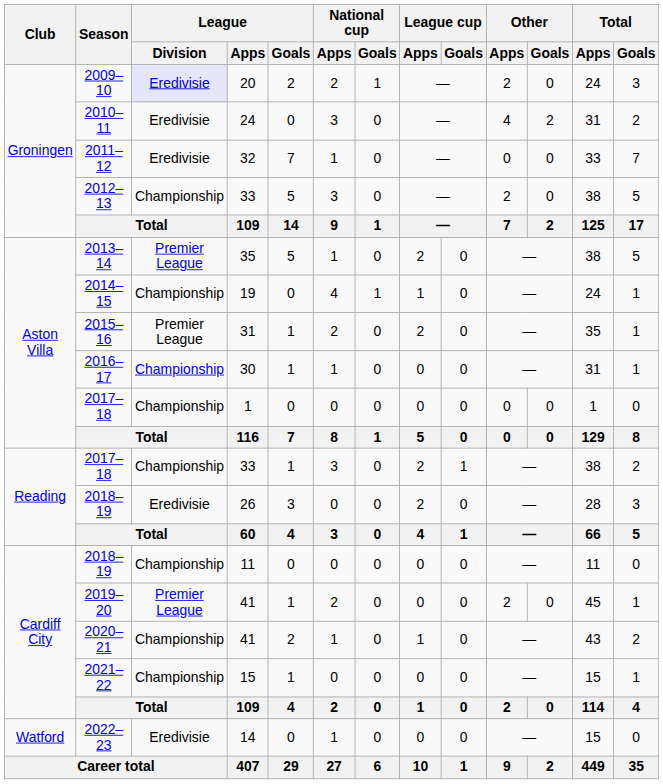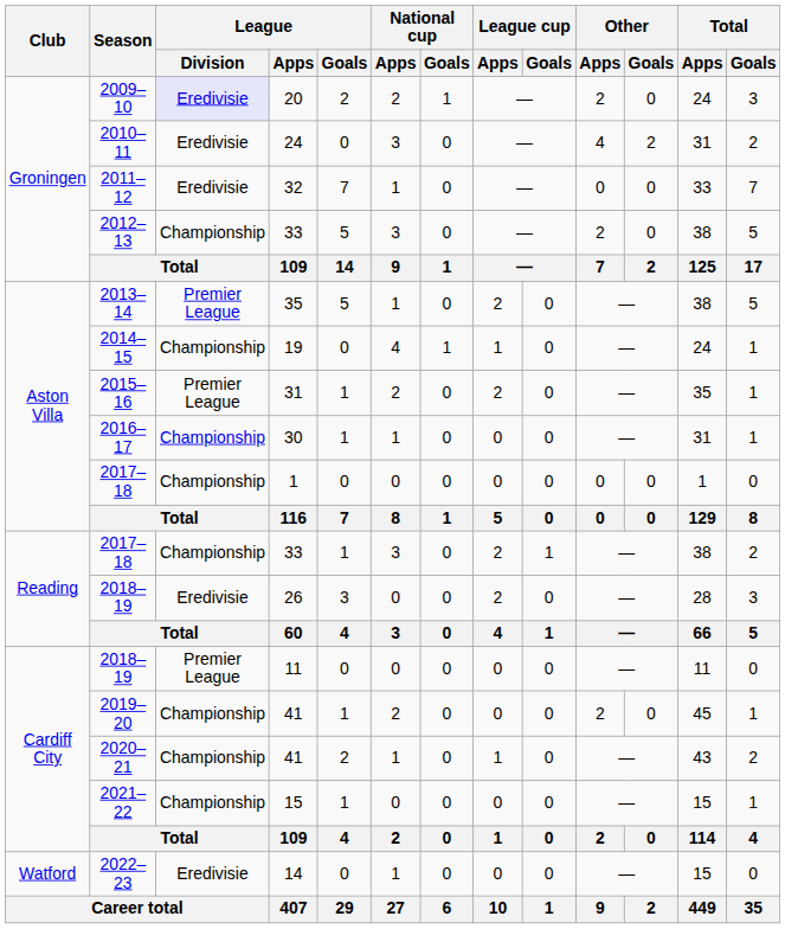2018–19 / 11 | League / Division: Championship -> Premier League
2019–20 | League / Division: Premier League -> Championship
